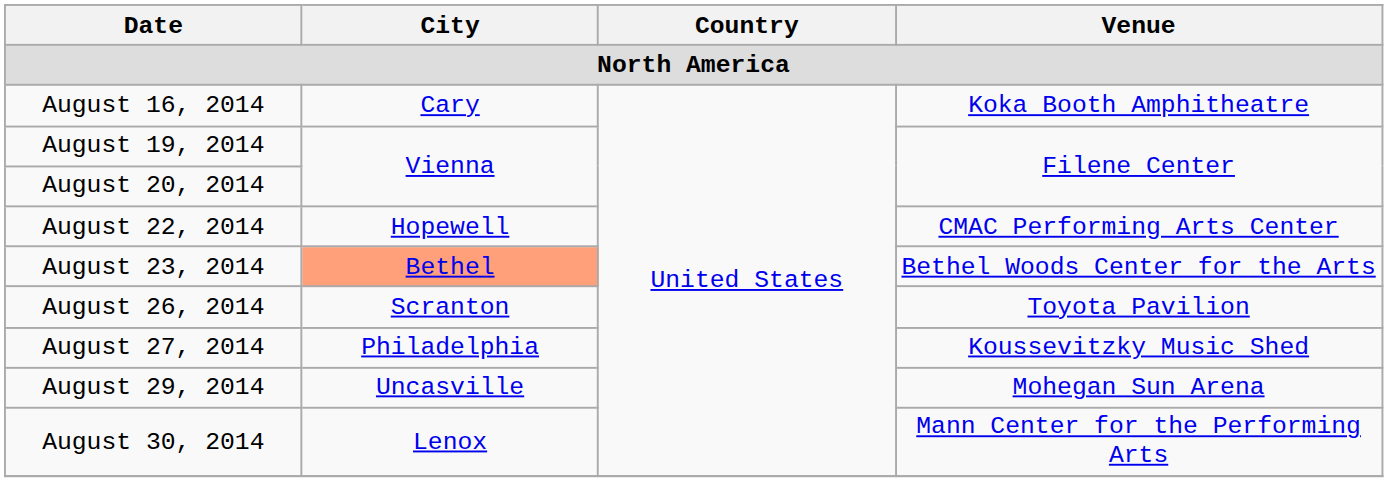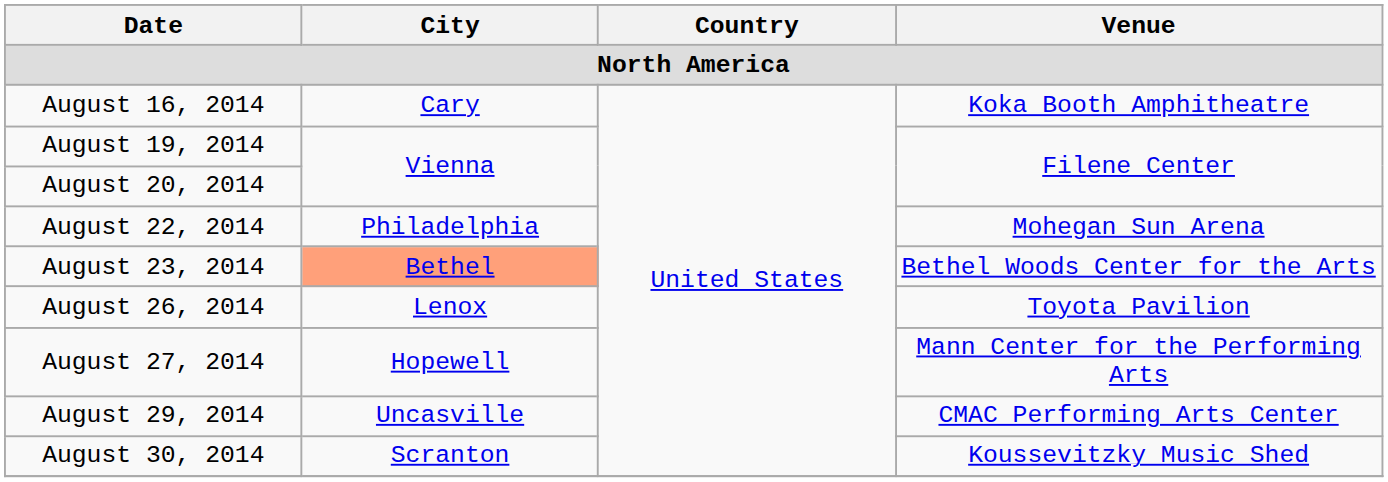August 22, 2014 | City: Hopewell -> Philadelphia
August 22, 2014 | Venue: CMAC Performing Arts Center -> Mohegan Sun Arena
August 26, 2014 | City: Scranton -> Lenox
August 27, 2014 | City: Philadelphia -> Hopewell
August 27, 2014 | Venue: Koussevitzky Music Shed -> Mann Center for the Performing Arts
August 29, 2014 | Venue: Mohegan Sun Arena -> CMAC Performing Arts Center
August 30, 2014 | City: Lenox -> Scranton
August 30, 2014 | Venue: Mann Center for the Performing Arts -> Koussevitzky Music Shed
